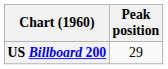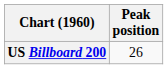US Billboard 200 | Peak position: 29 -> 26
